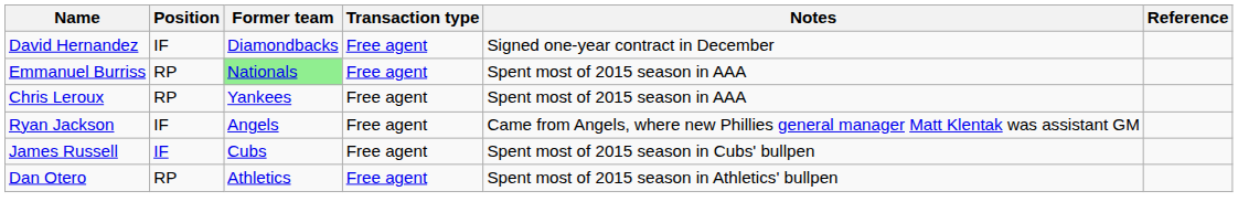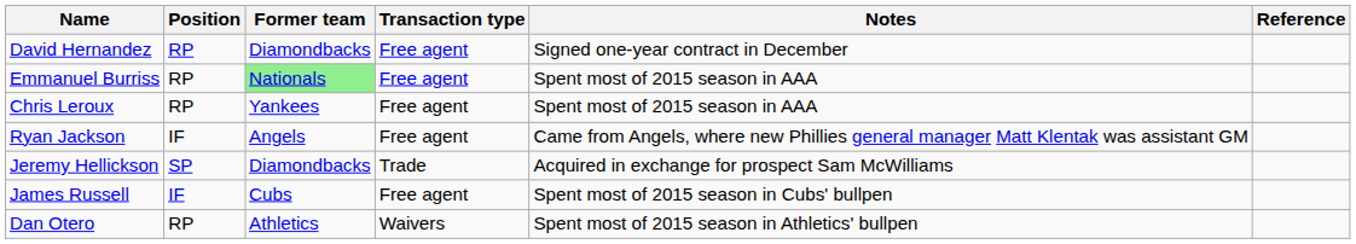David Hernandez | Position: IF -> RP
+ row: Jeremy Hellickson | SP | Diamondbacks | Trade | Acquired in exchange for prospect Sam McWilliams
Dan Otero | Transaction type: Free agent -> Waivers
